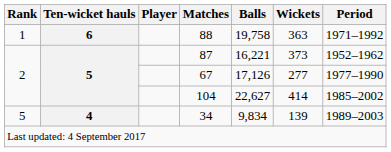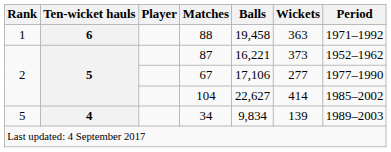88 | Balls: 19,758 -> 19,458
67 | Balls: 17,126 -> 17,106
